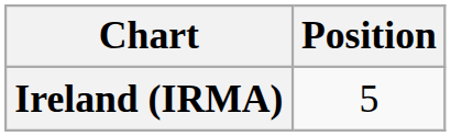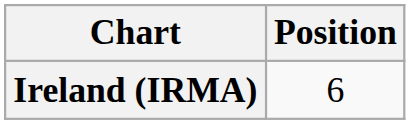Ireland (IRMA) | Position: 5 -> 6
